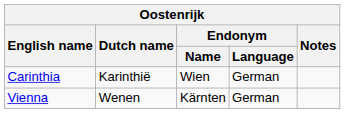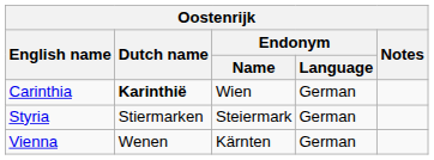Carinthia | Dutch name: normal -> bold
+ row: Styria | Stiermarken | Steiermark | German
